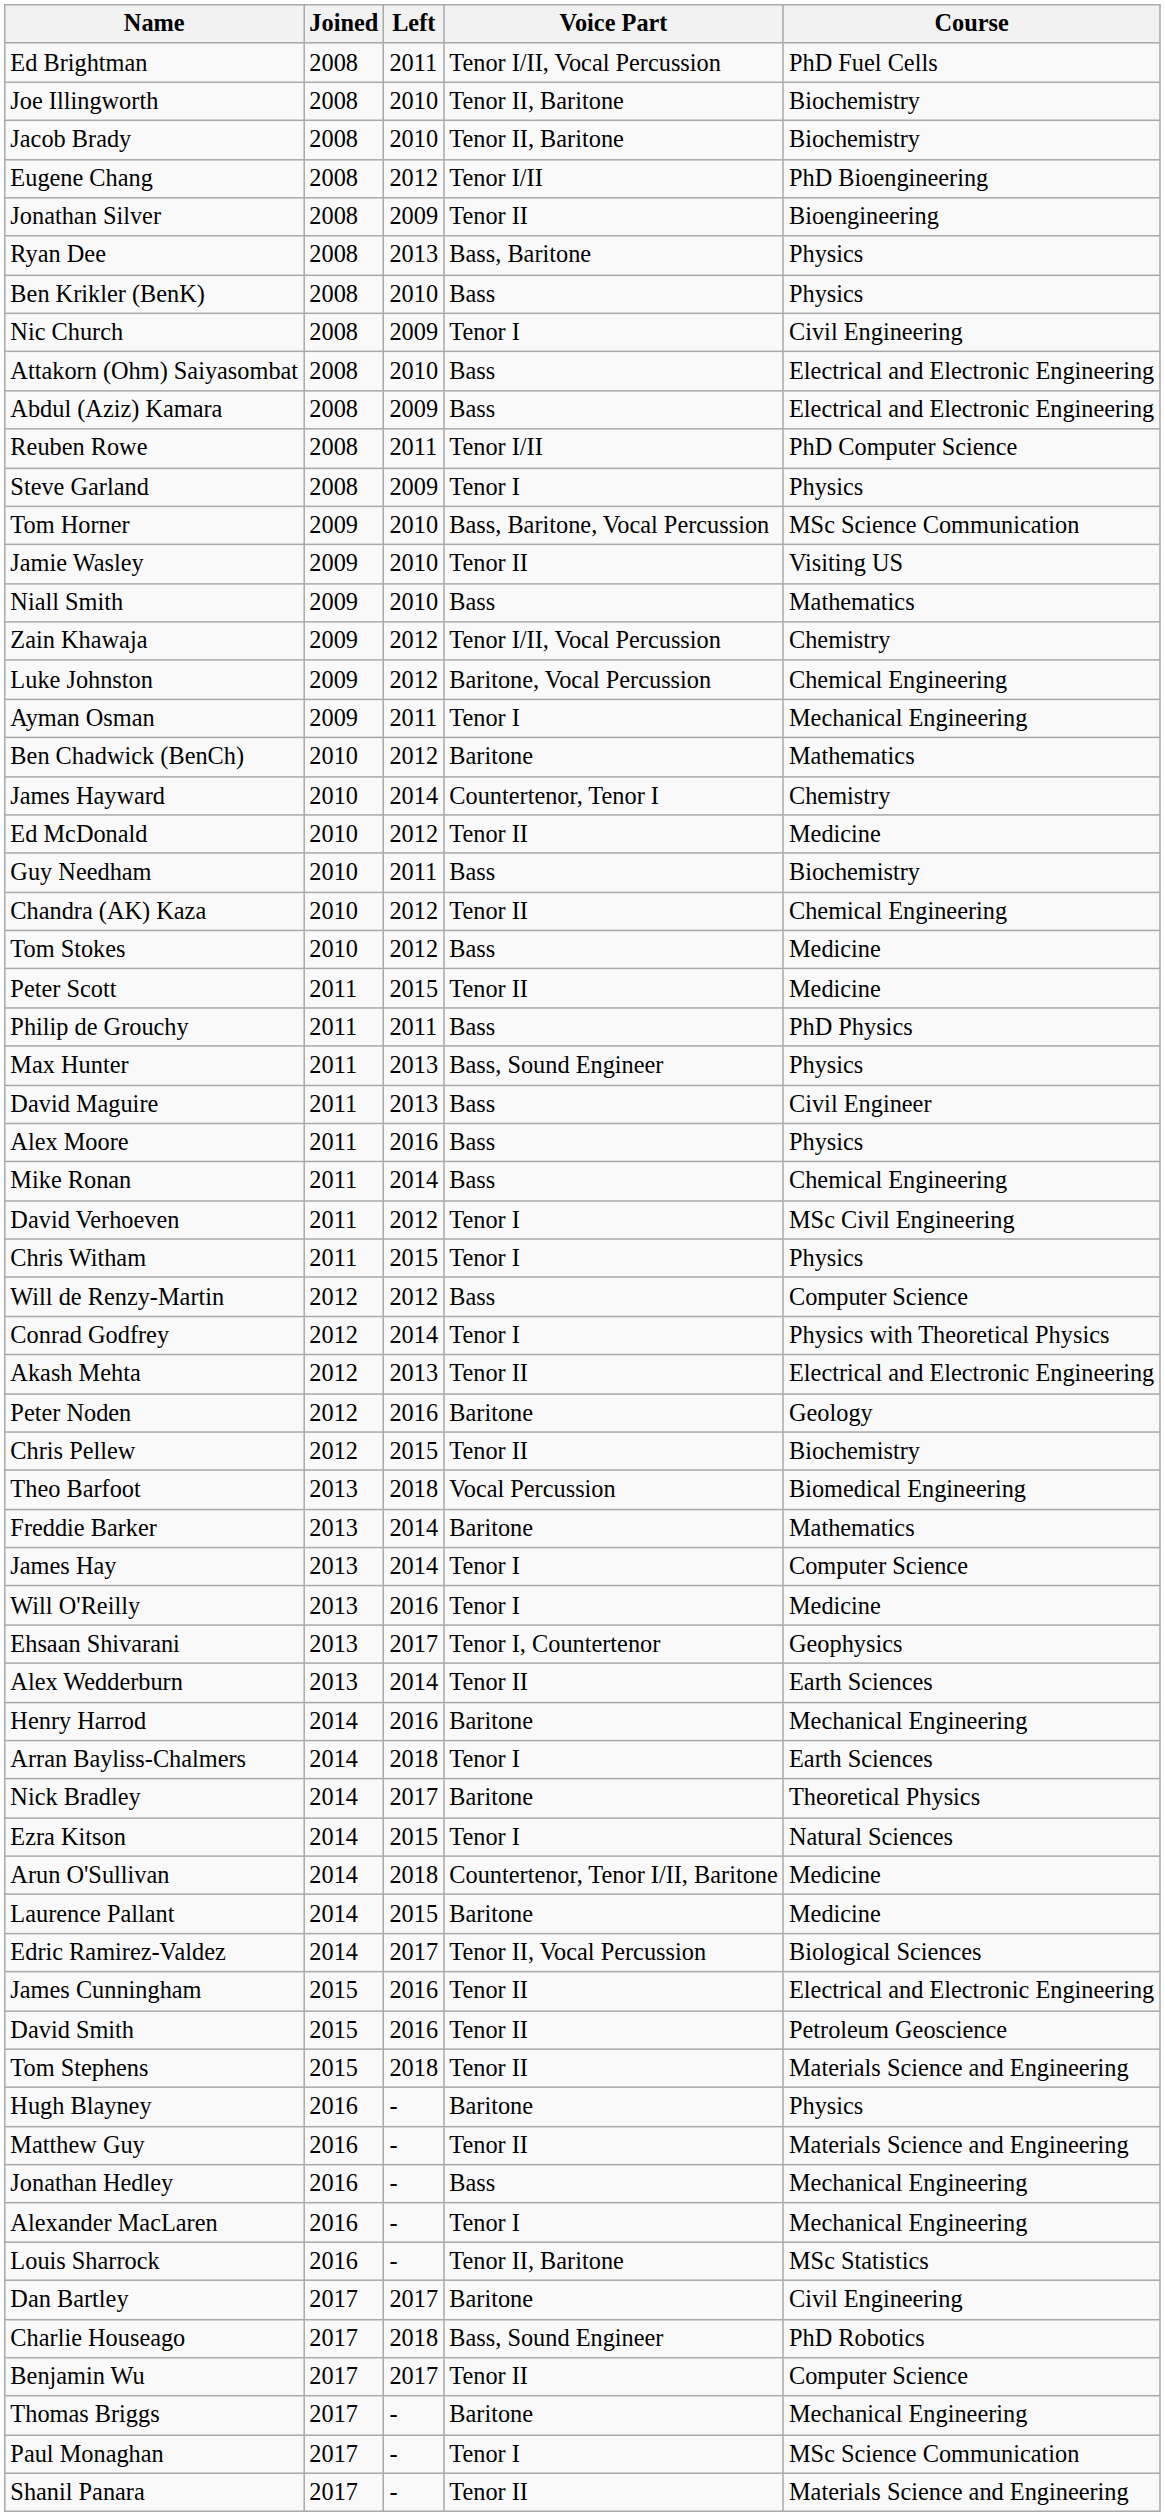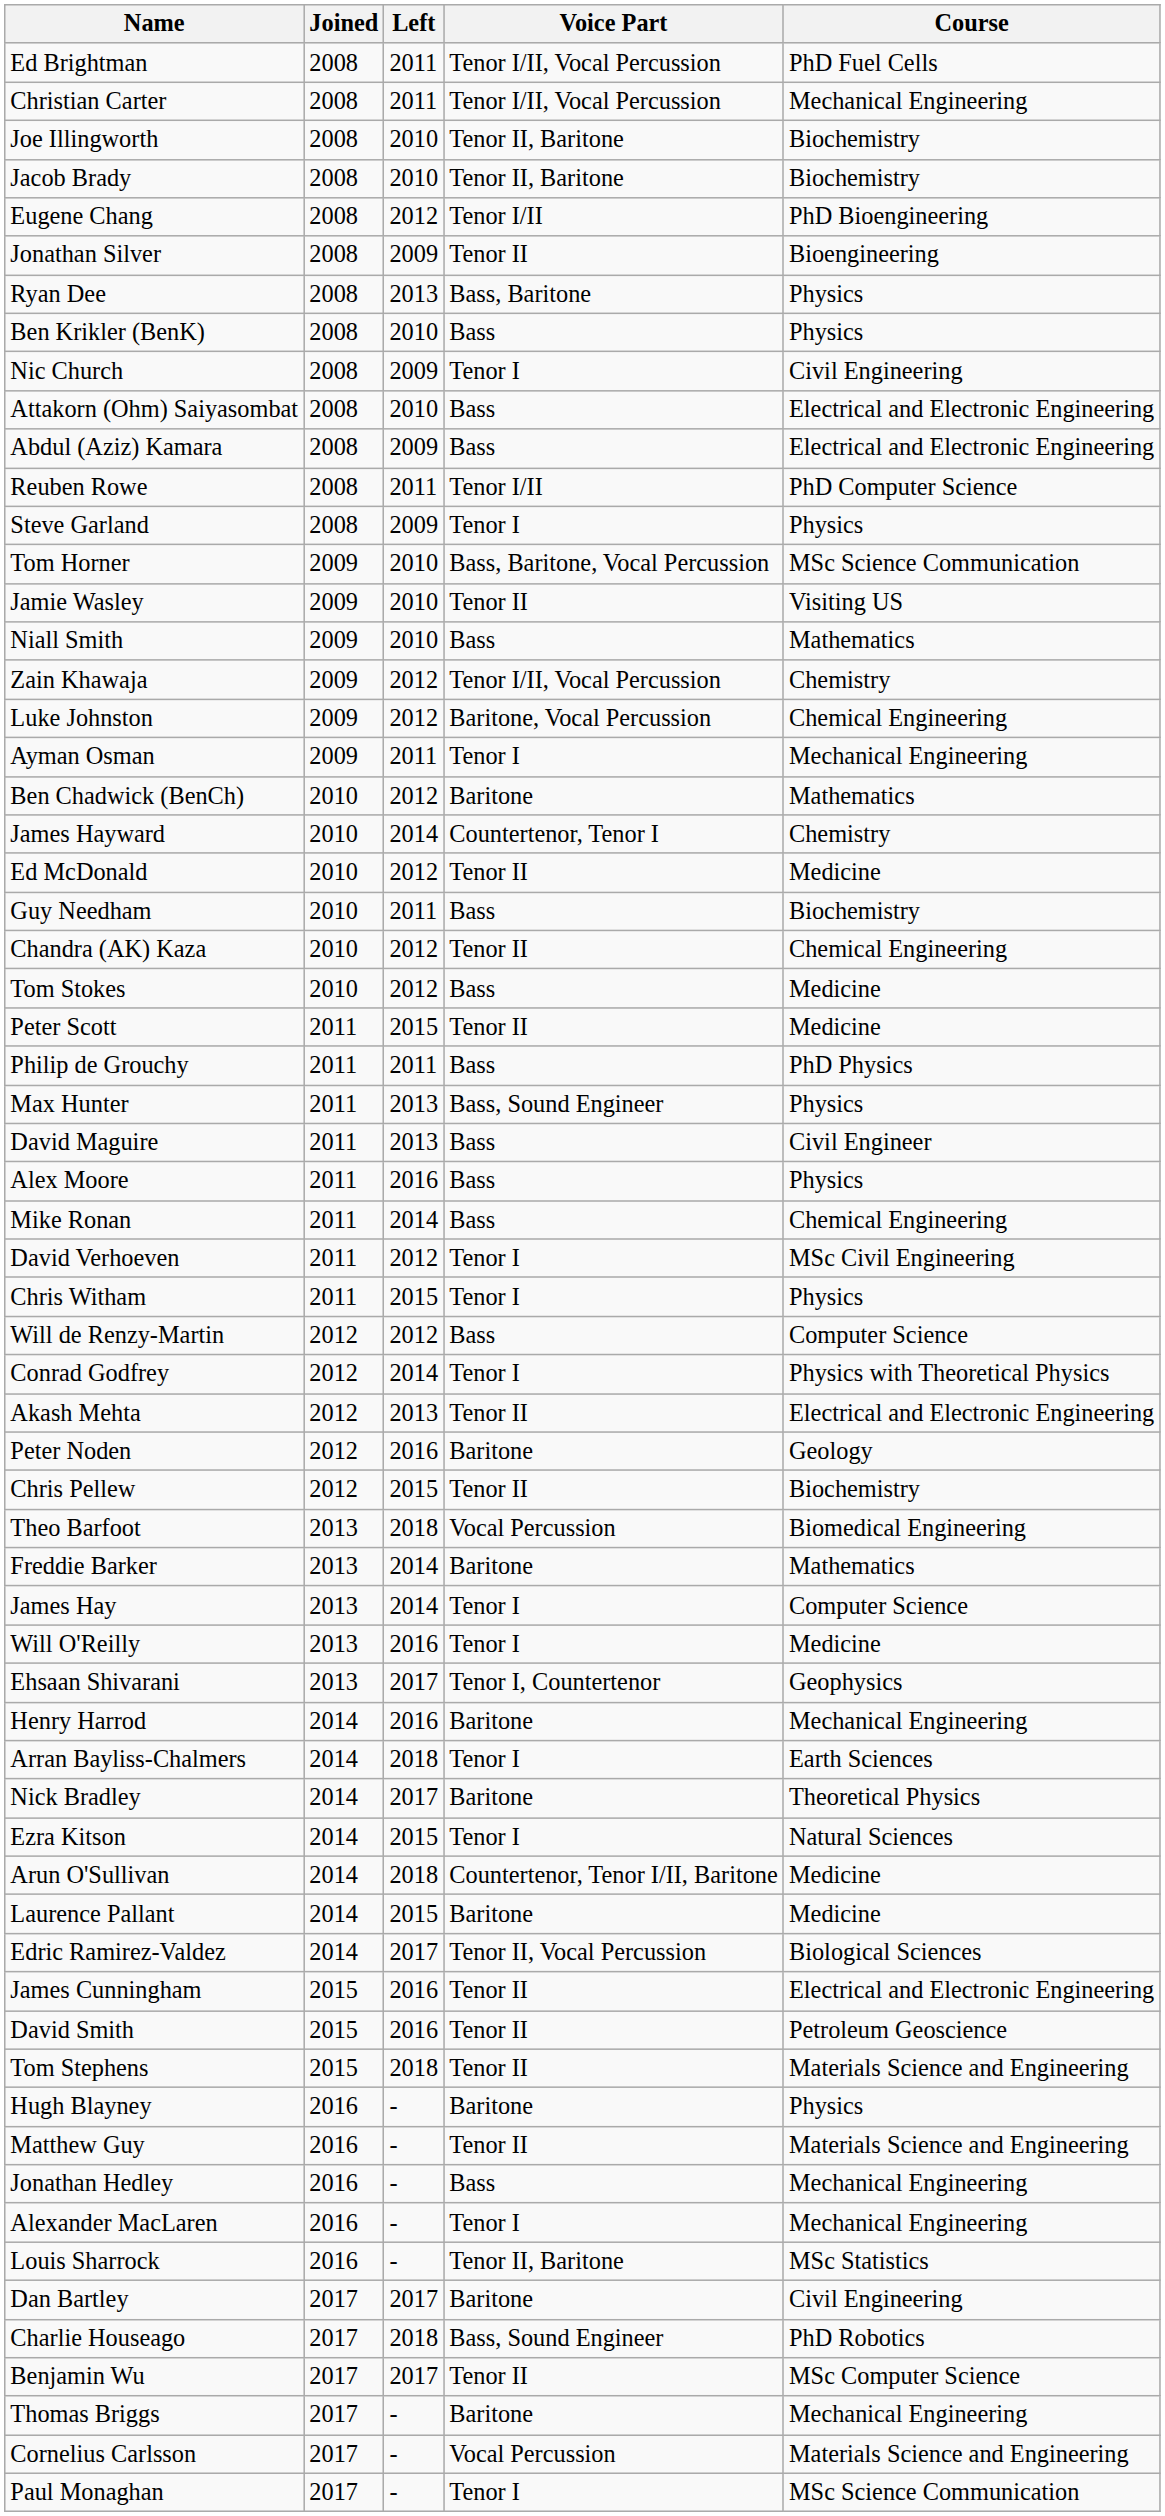+ row: Christian Carter | 2008 | 2011 | Tenor I/II, Vocal Percussion | Mechanical Engineering
- row: Alex Wedderburn | 2013 | 2014 | Tenor II | Earth Sciences
Benjamin Wu | Course: Computer Science -> MSc Computer Science
+ row: Cornelius Carlsson | 2017 | - | Vocal Percussion | Materials Science and Engineering
- row: Shanil Panara | 2017 | - | Tenor II | Materials Science and Engineering
